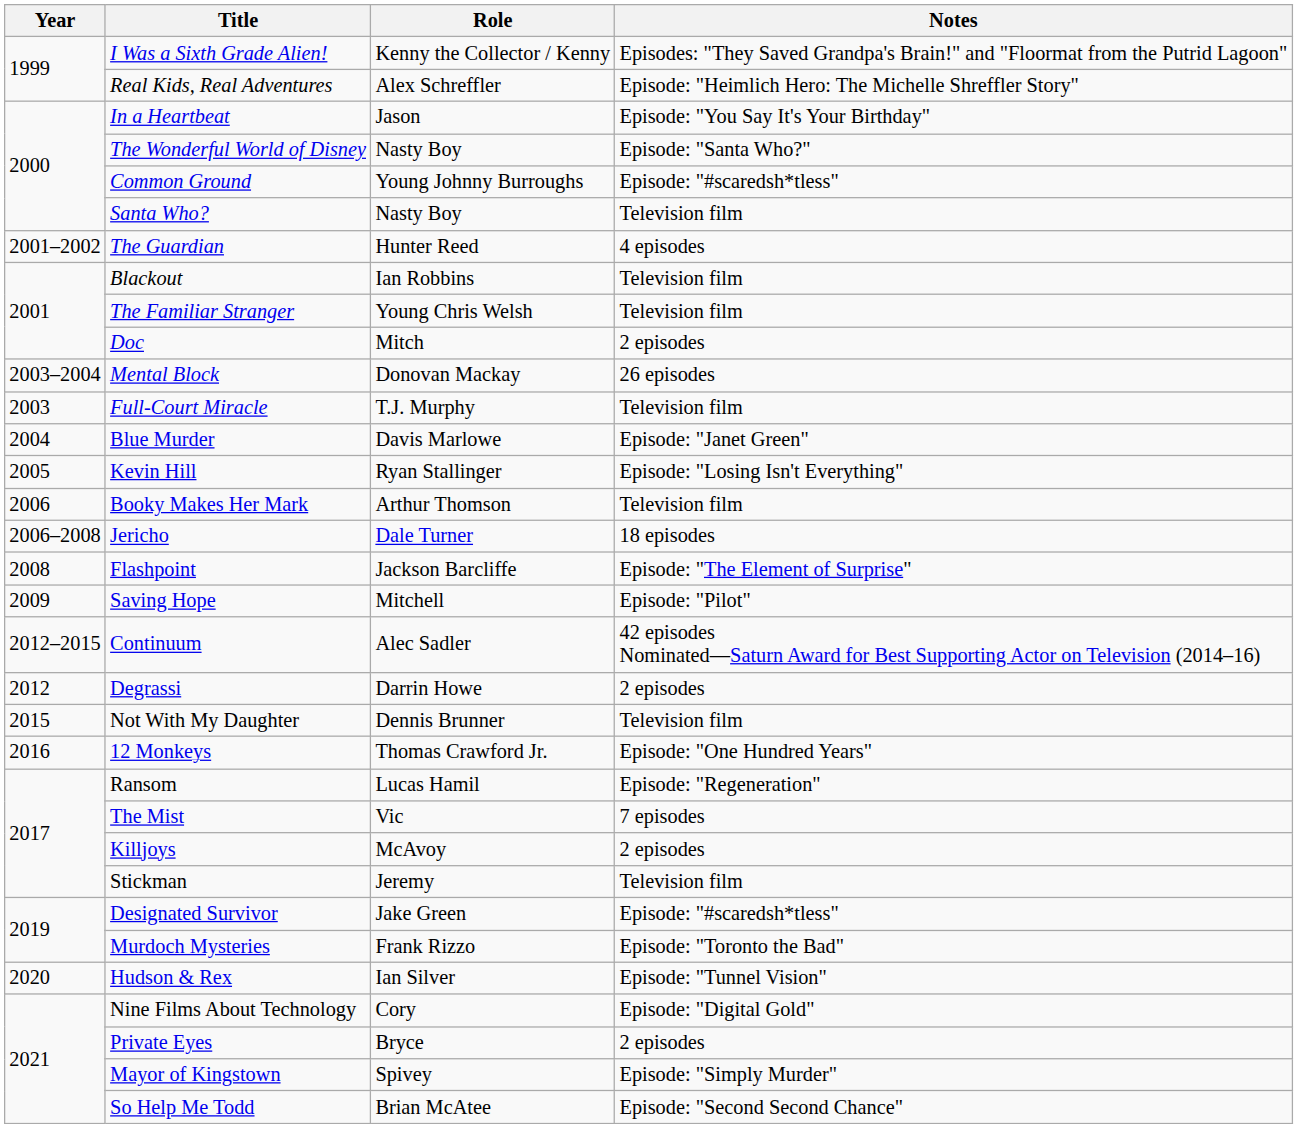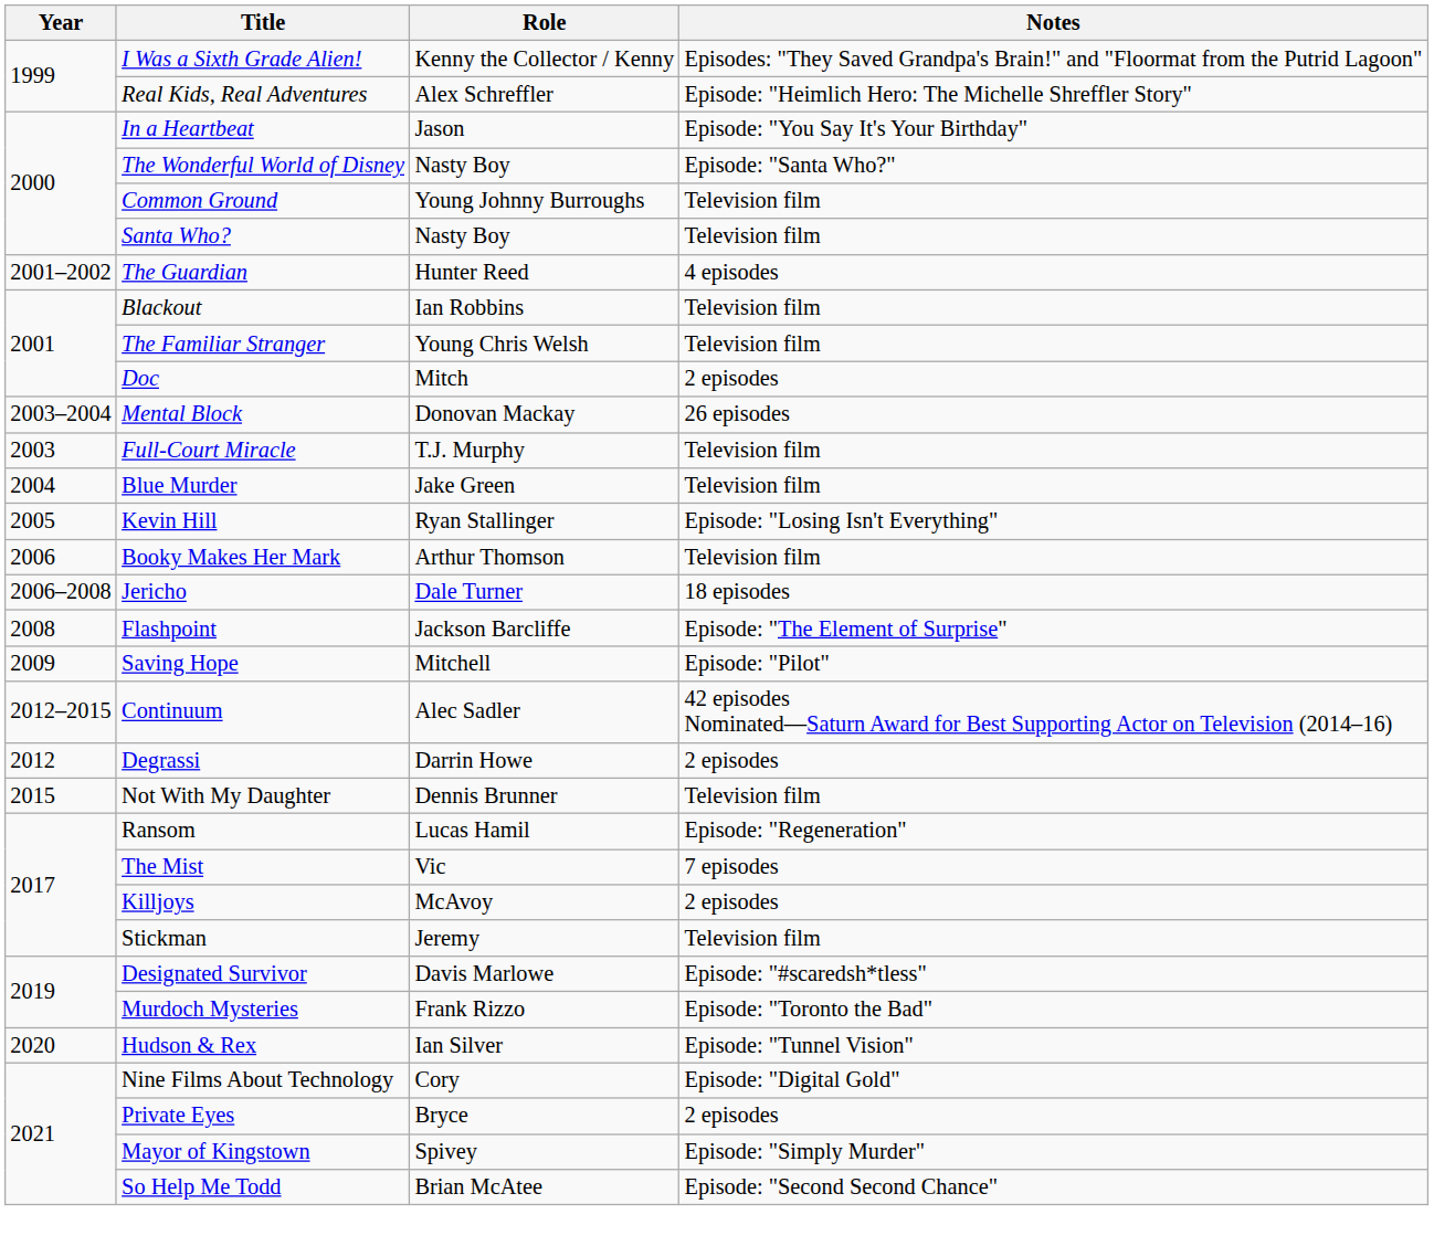Common Ground | Notes: Episode: "#scaredsh*tless" -> Television film
Blue Murder | Role: Davis Marlowe -> Jake Green
Blue Murder | Notes: Episode: "Janet Green" -> Television film
- row: 2016 | 12 Monkeys | Thomas Crawford Jr. | Episode: "One Hundred Years"
Designated Survivor | Role: Jake Green -> Davis Marlowe
